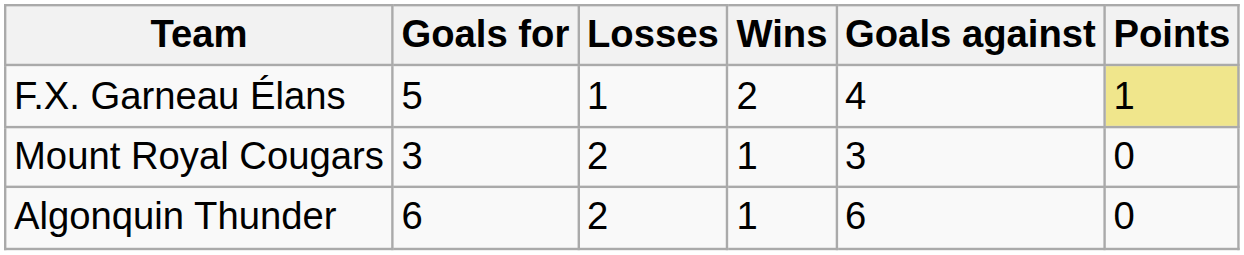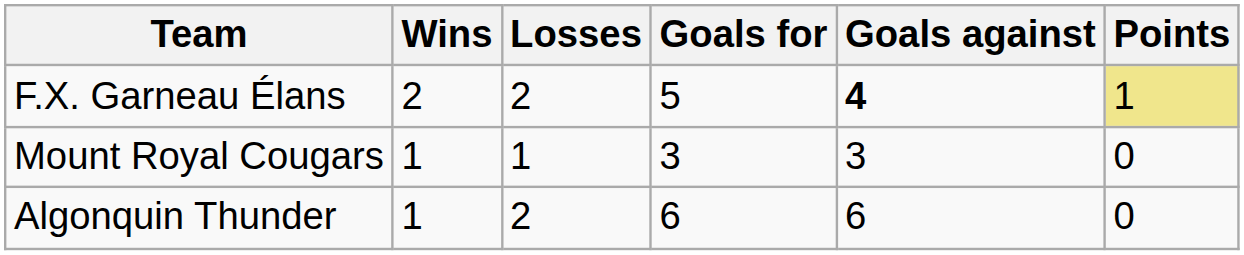columns swapped: Wins <-> Goals for
F.X. Garneau Élans | Losses: 1 -> 2
F.X. Garneau Élans | Goals against: normal -> bold
Mount Royal Cougars | Losses: 2 -> 1
